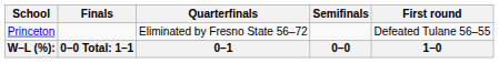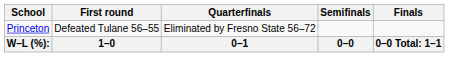columns swapped: First round <-> Finals
